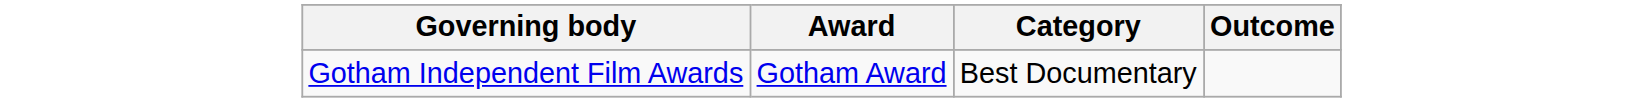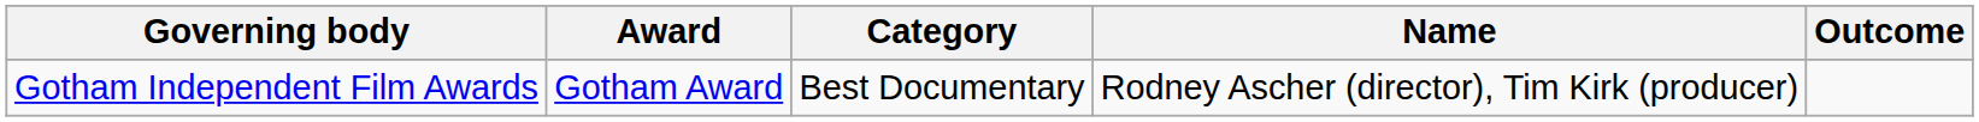+ column: Name | Rodney Ascher (director), Tim Kirk (producer)
